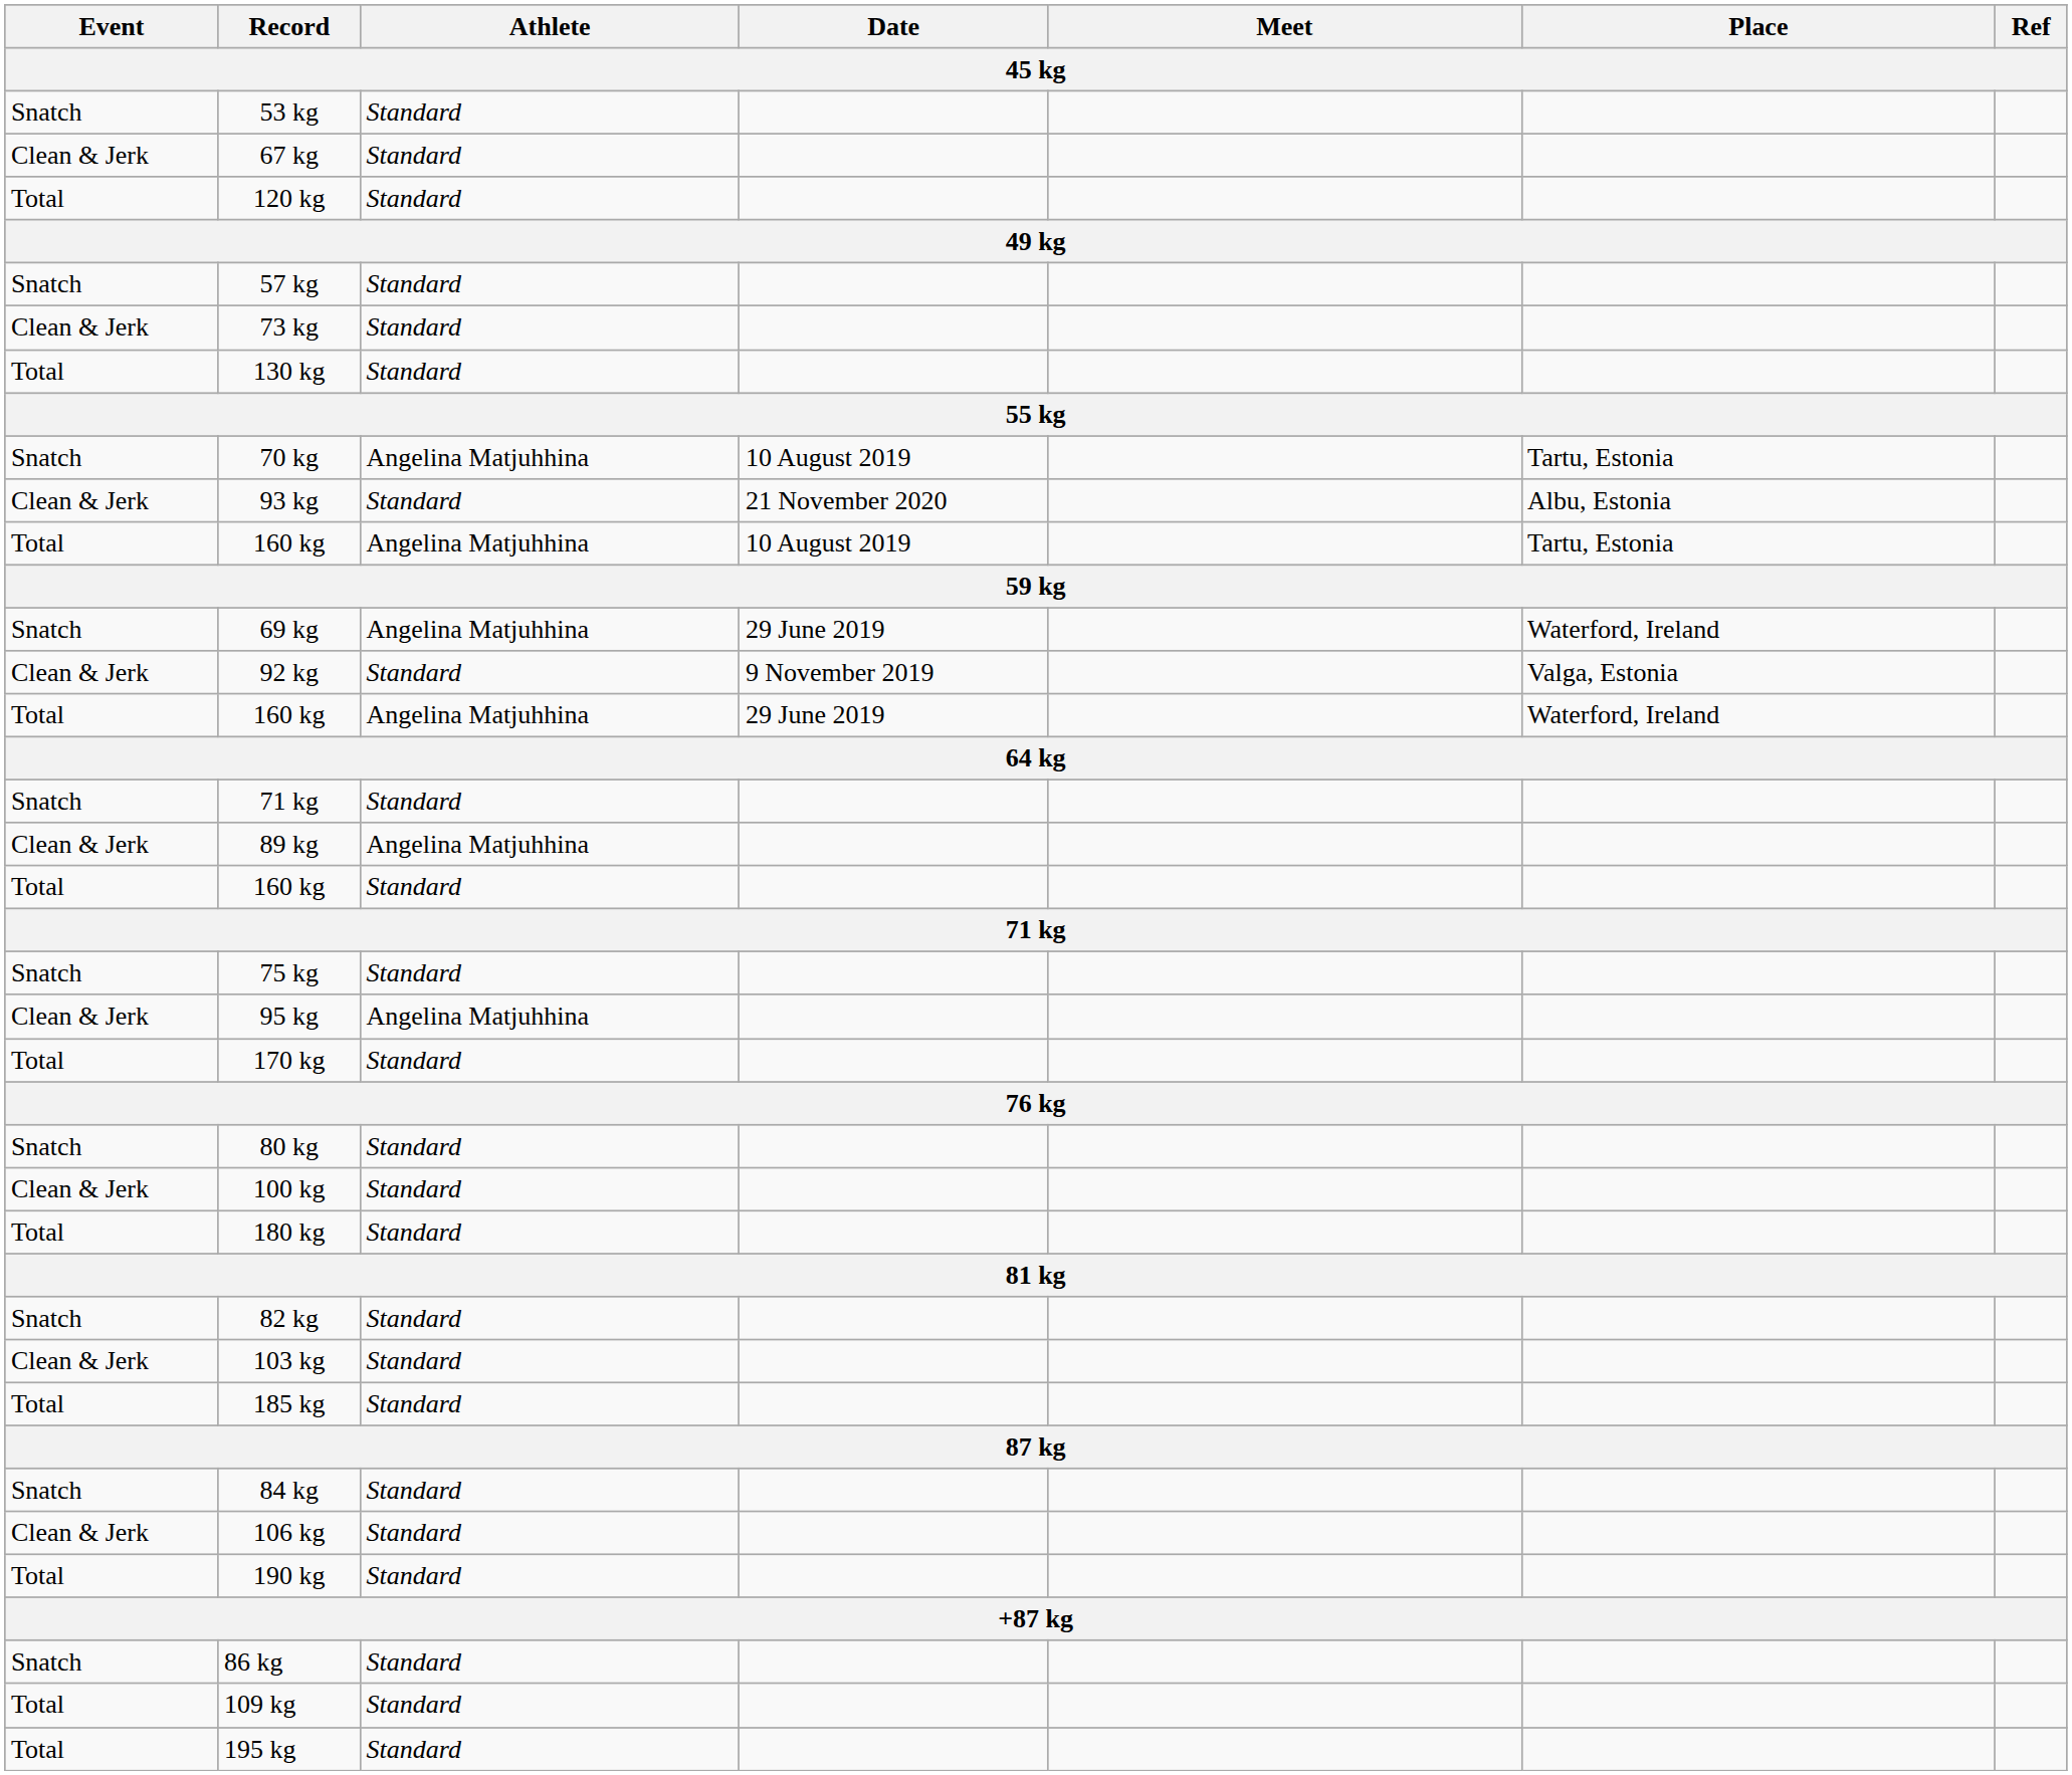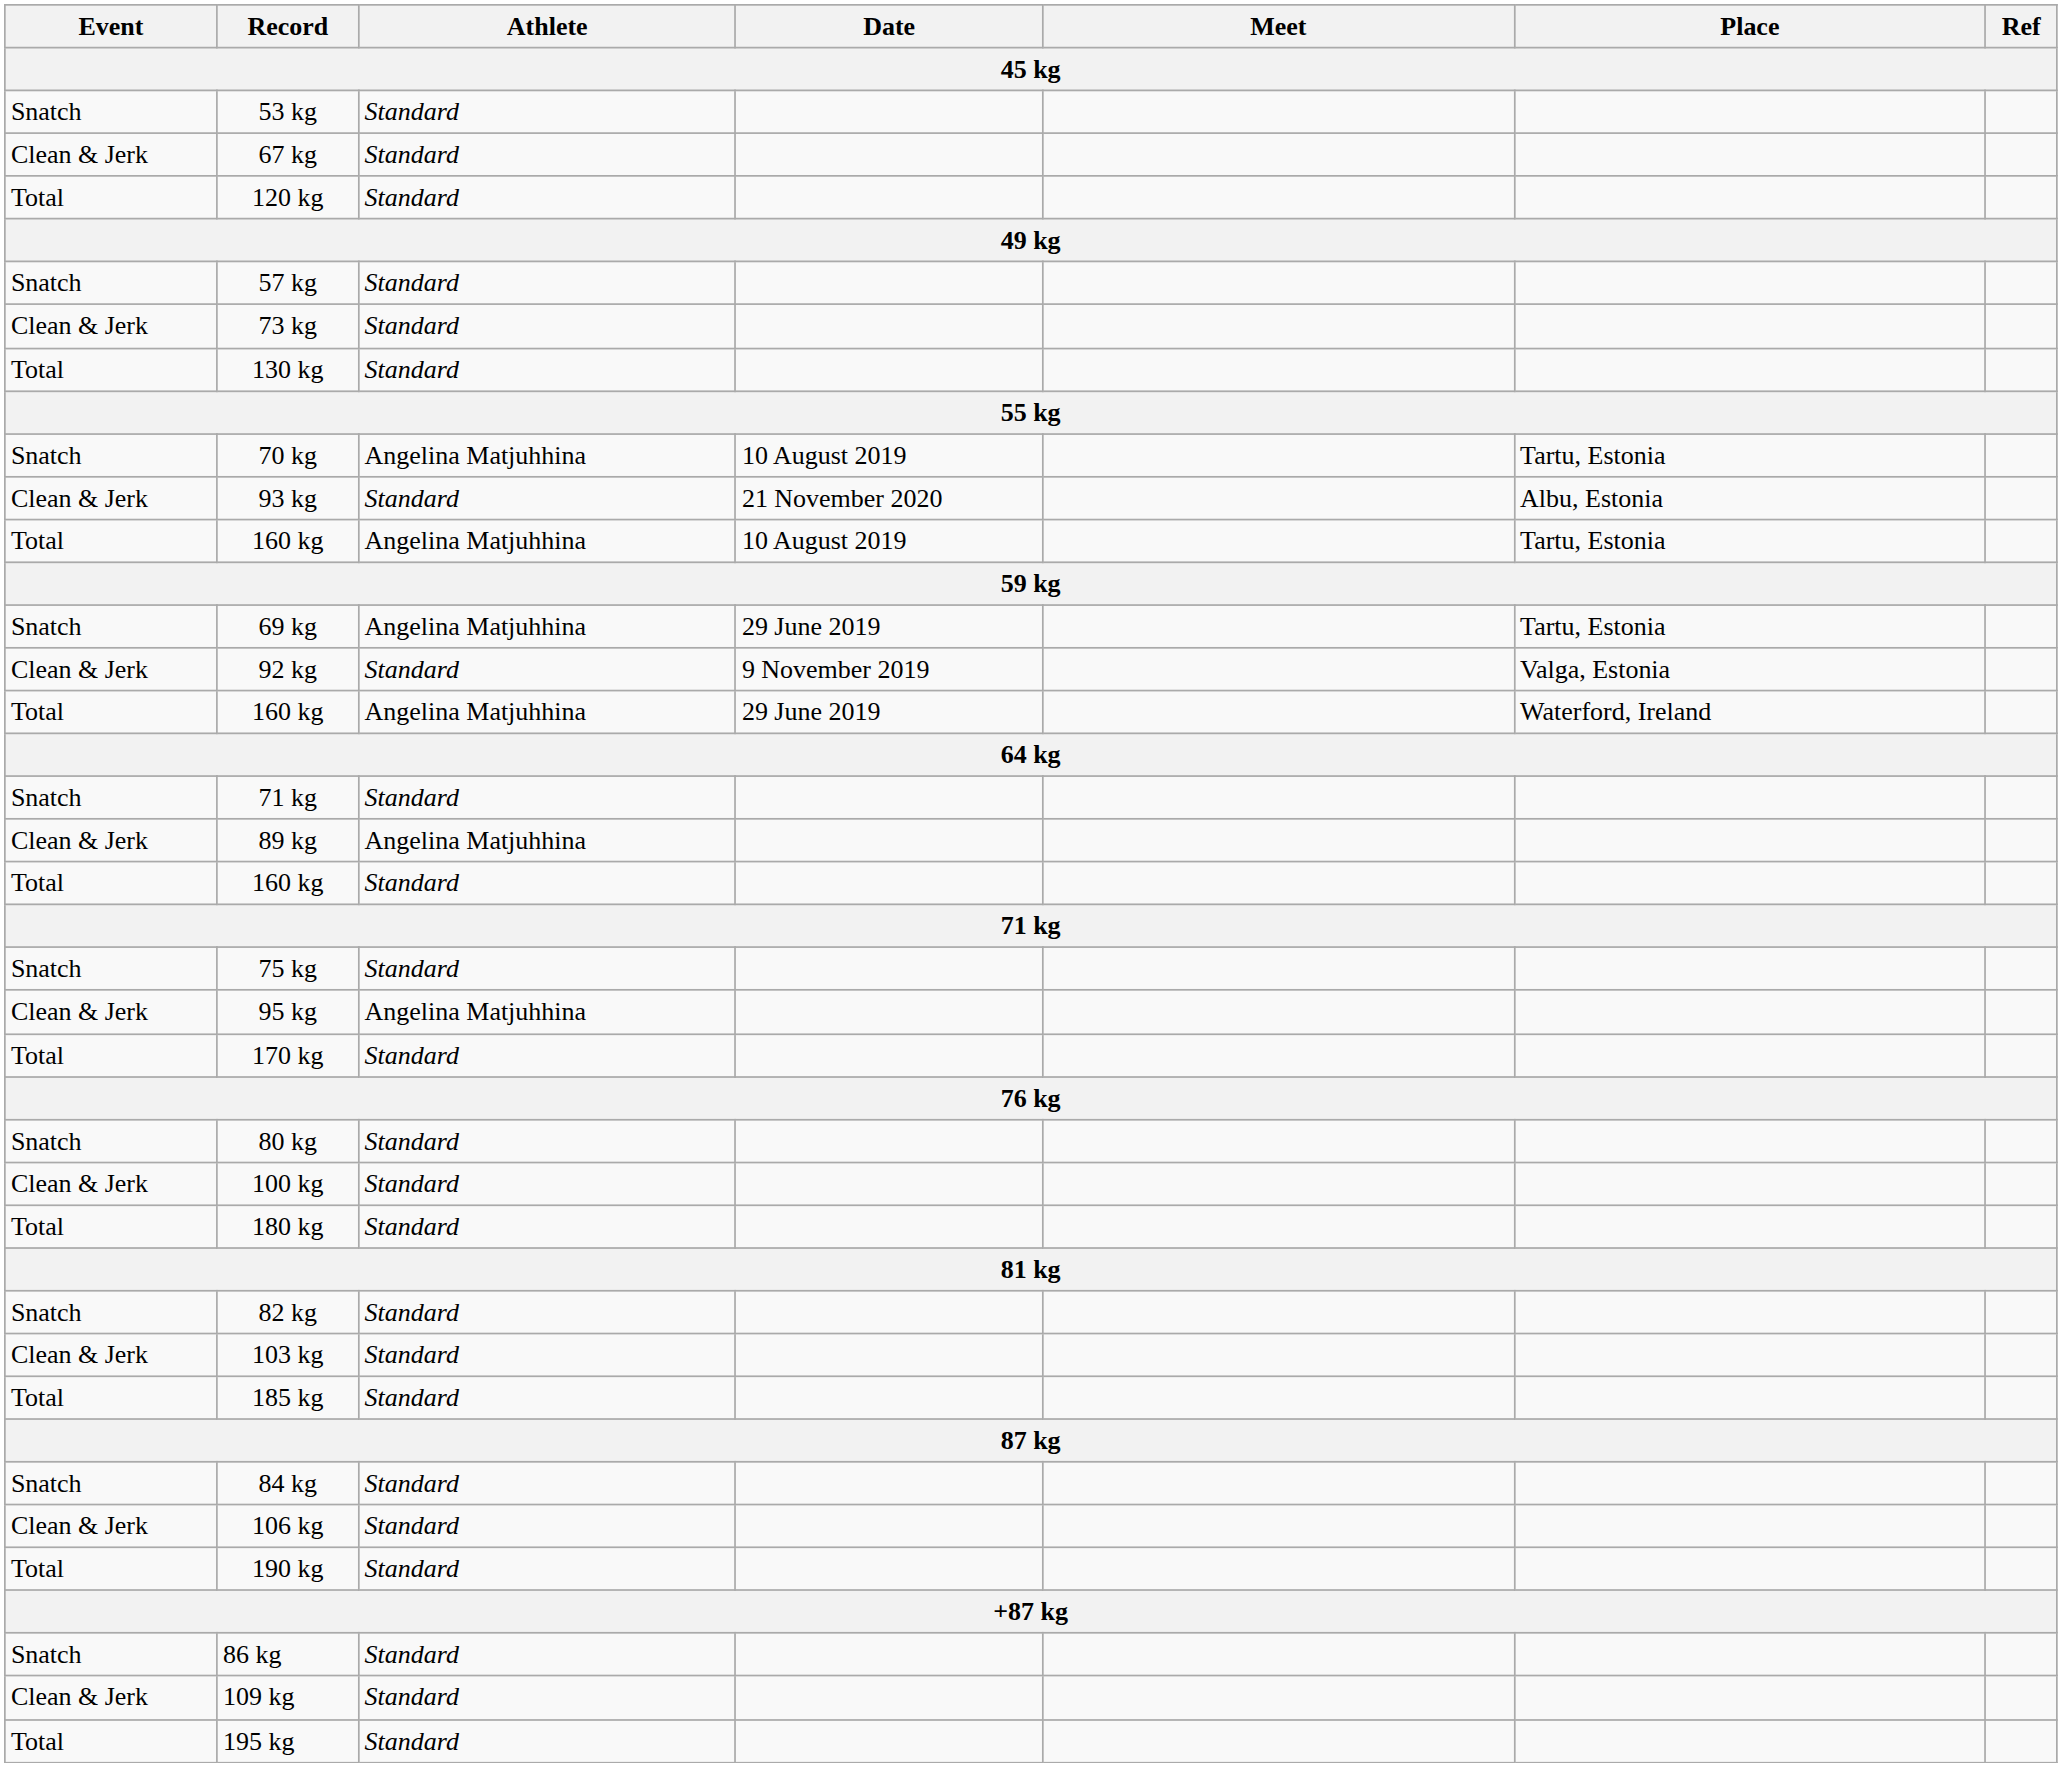69 kg | Place: Waterford, Ireland -> Tartu, Estonia
109 kg | Event: Total -> Clean & Jerk
